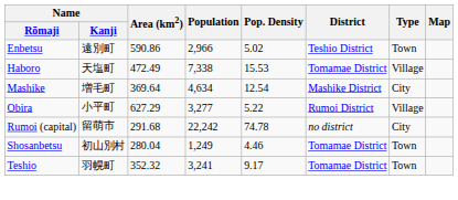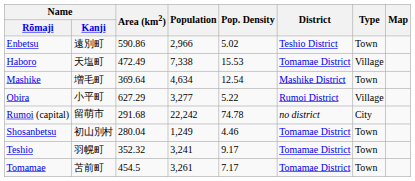Mashike | Type: City -> Town
+ row: Tomamae | 苫前町 | 454.5 | 3,261 | 7.17 | Tomamae District | Town
